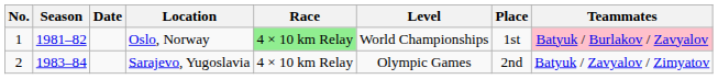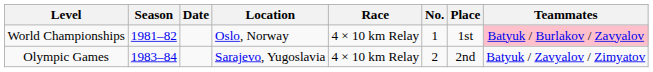columns swapped: No. <-> Level
Oslo, Norway | Race: lightgreen background -> no background
